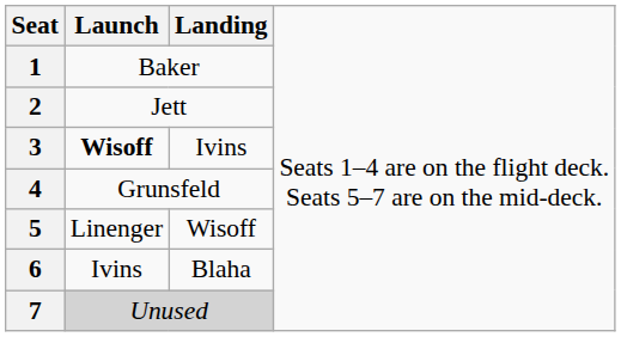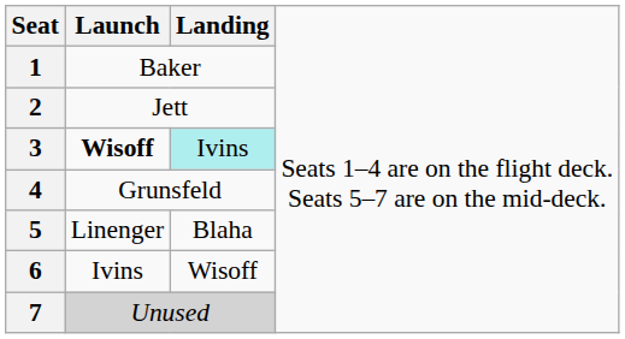3 | column 3: no background -> paleturquoise background
5 | column 3: Wisoff -> Blaha
6 | column 3: Blaha -> Wisoff
